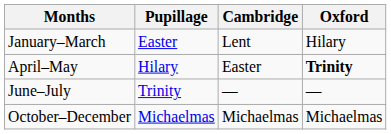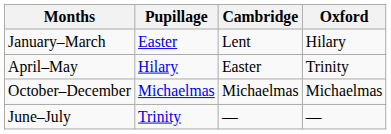April–May | Oxford: bold -> normal
rows swapped: June–July <-> October–December
